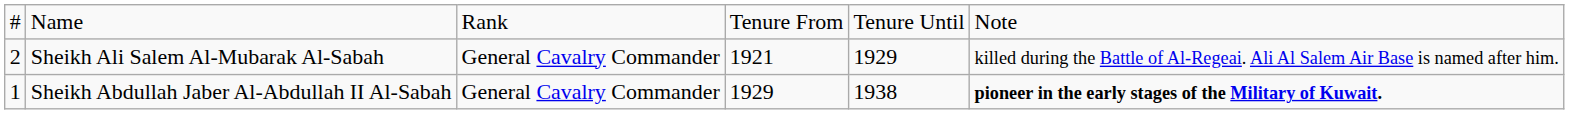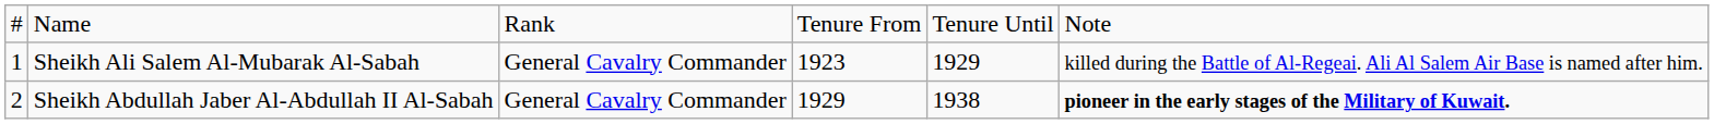Sheikh Ali Salem Al-Mubarak Al-Sabah | column 1: 2 -> 1
Sheikh Ali Salem Al-Mubarak Al-Sabah | column 4: 1921 -> 1923
Sheikh Abdullah Jaber Al-Abdullah II Al-Sabah | column 1: 1 -> 2
